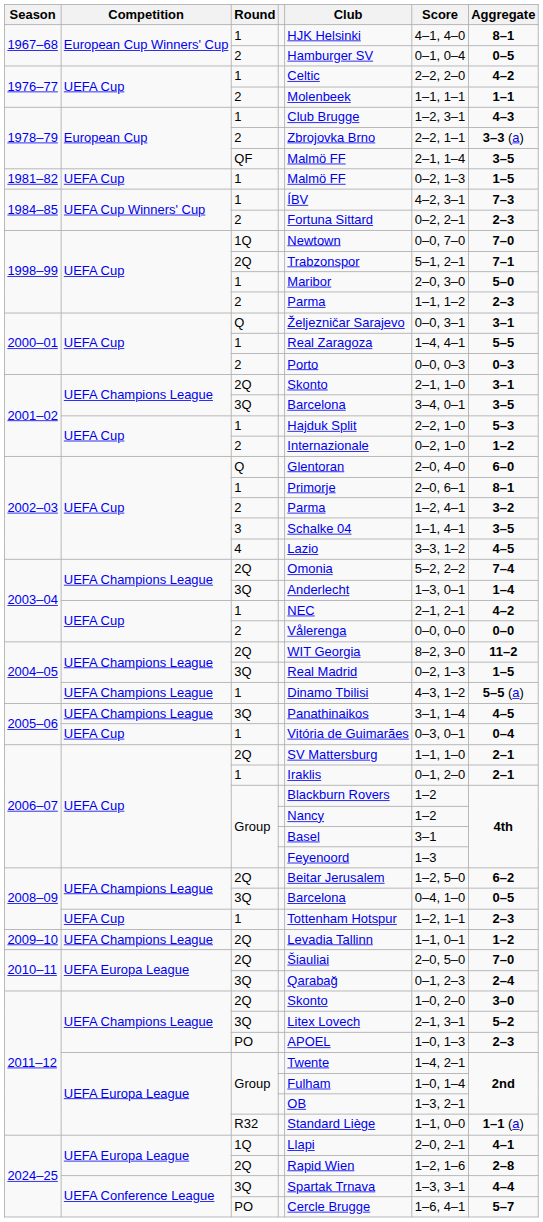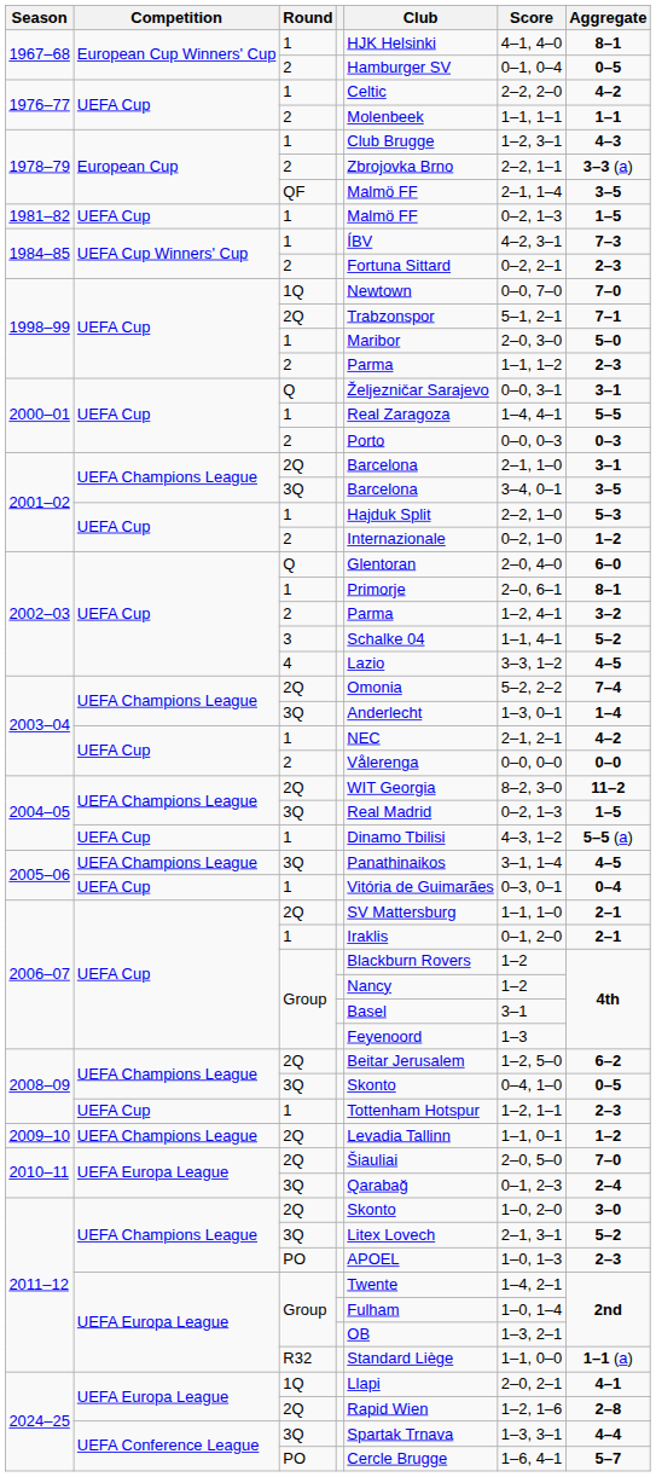2001–02 / 2Q | Club: Skonto -> Barcelona
2002–03 / 3 | Aggregate: 3–5 -> 5–2
2004–05 / 1 | Competition: UEFA Champions League -> UEFA Cup
2008–09 / 3Q | Club: Barcelona -> Skonto
